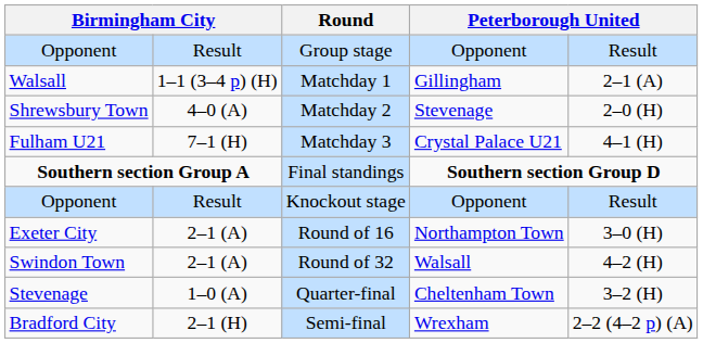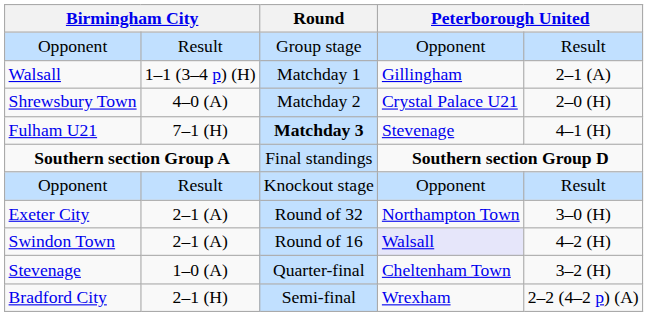Shrewsbury Town | column 6: Stevenage -> Crystal Palace U21
Fulham U21 | Round: normal -> bold
Fulham U21 | column 6: Crystal Palace U21 -> Stevenage
Exeter City | Round: Round of 16 -> Round of 32
Swindon Town | Round: Round of 32 -> Round of 16
Swindon Town | column 6: no background -> lavender background
